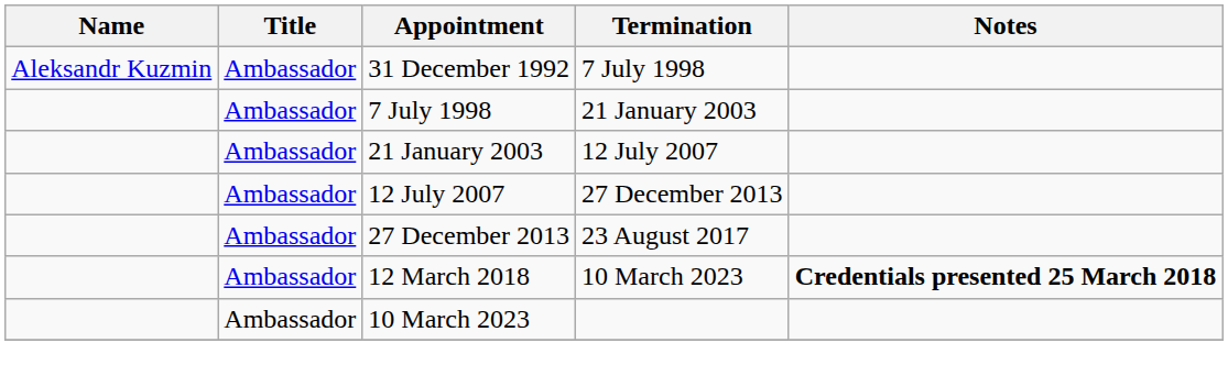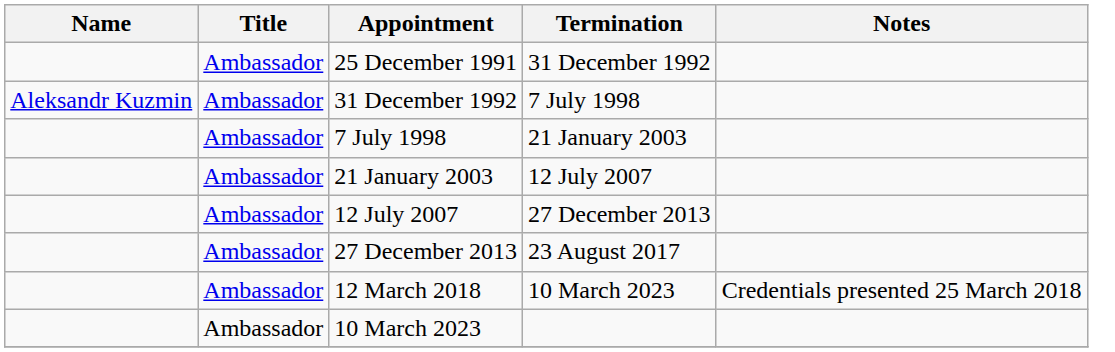+ row: Ambassador | 25 December 1991 | 31 December 1992
12 March 2018 | Notes: bold -> normal
